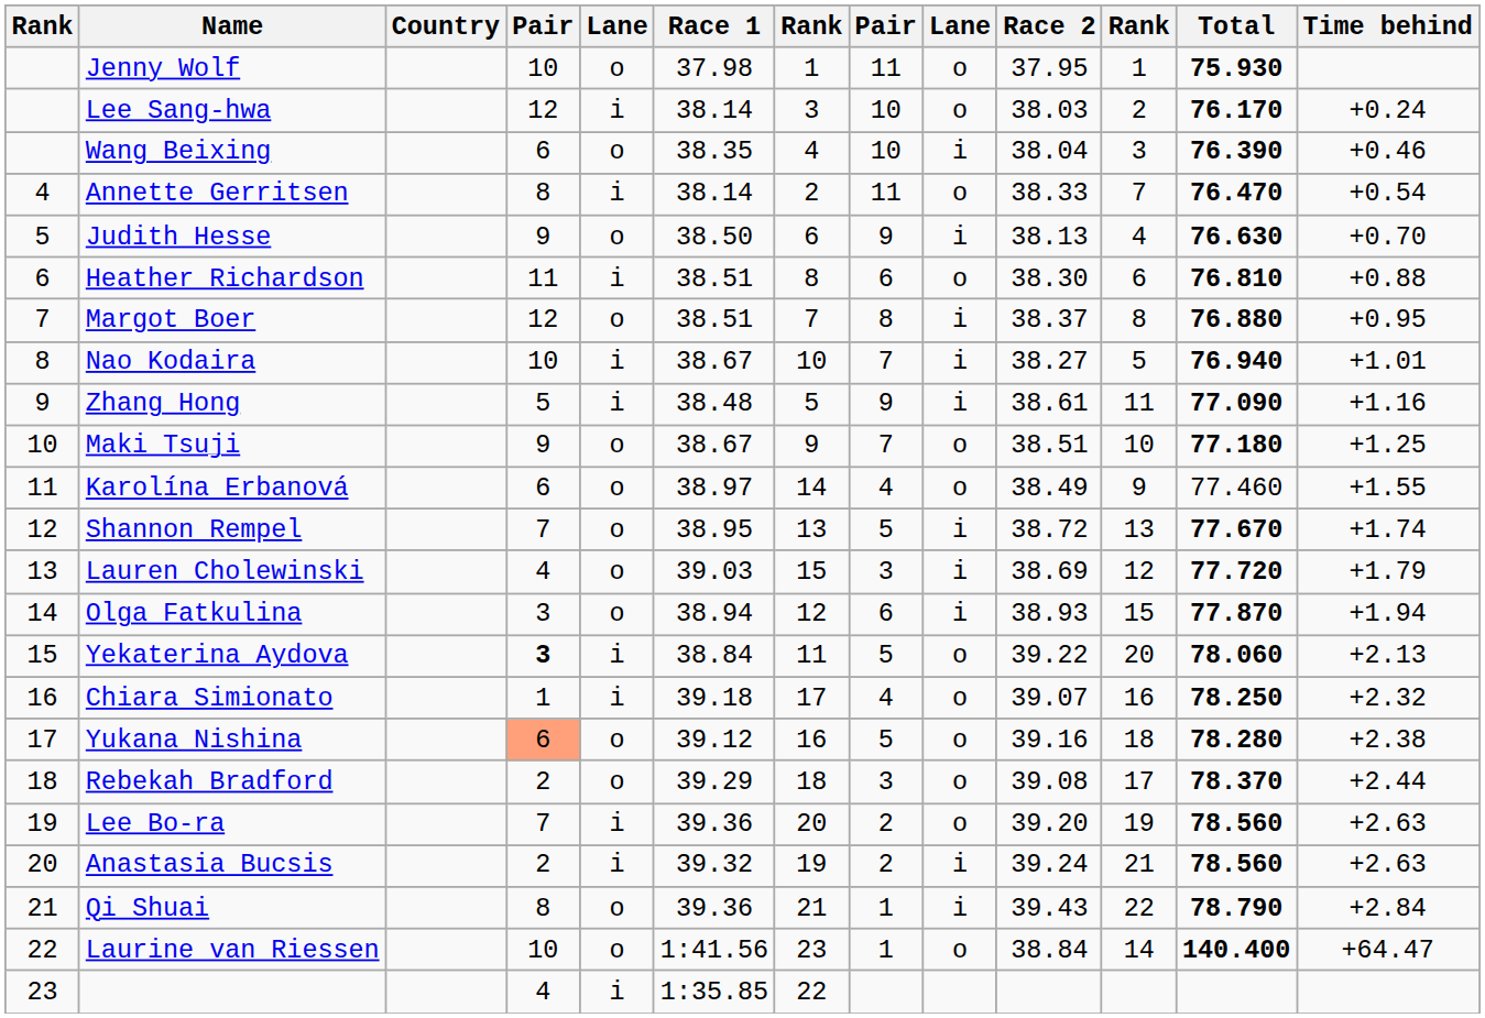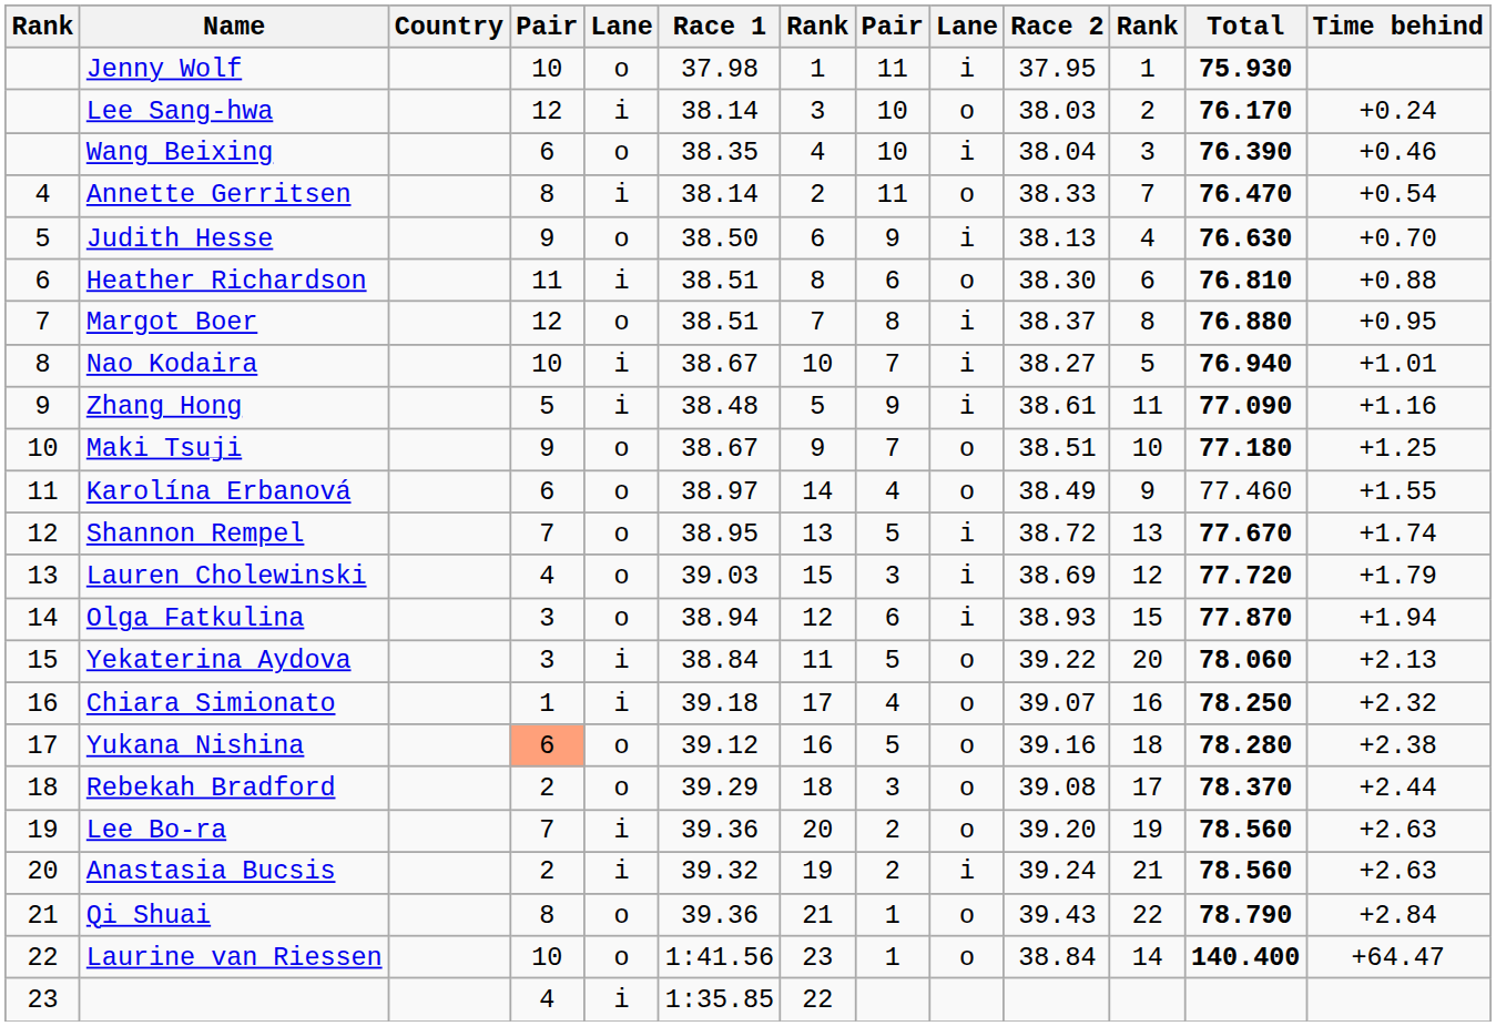Jenny Wolf | column 9: o -> i
Yekaterina Aydova | column 4: bold -> normal
Qi Shuai | column 9: i -> o
